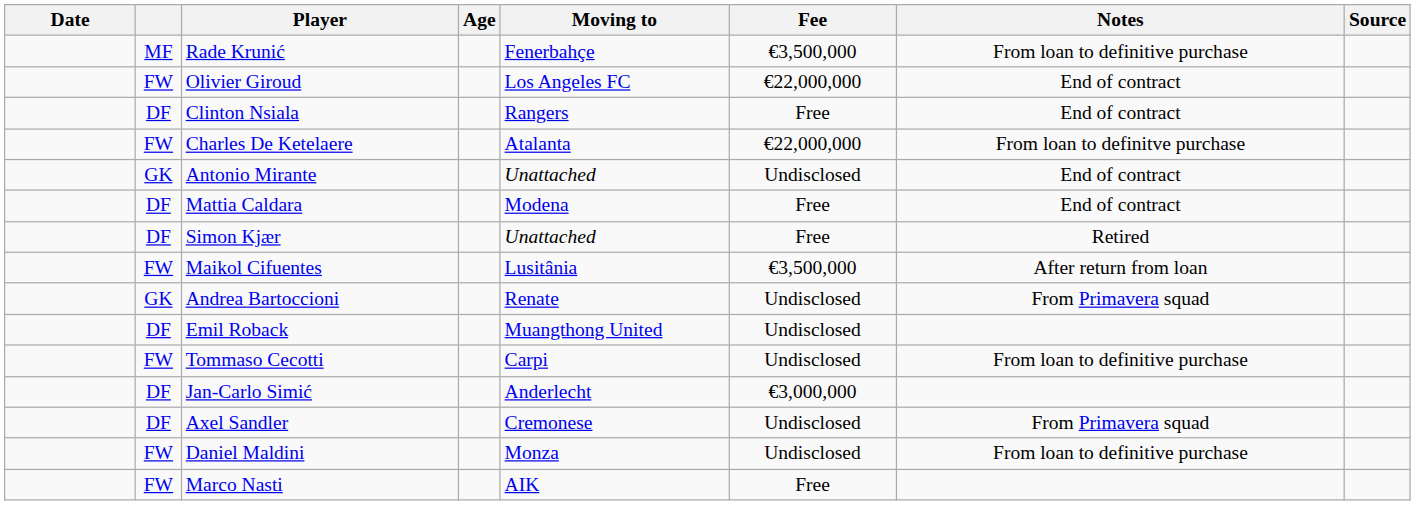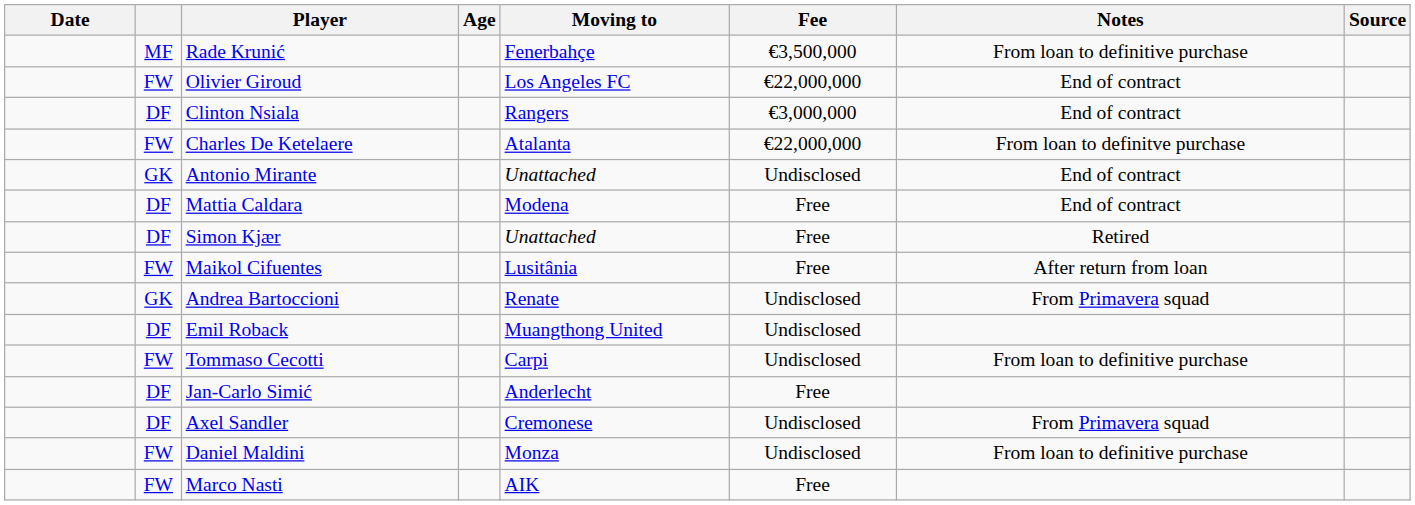Clinton Nsiala | Fee: Free -> €3,000,000
Maikol Cifuentes | Fee: €3,500,000 -> Free
Jan-Carlo Simić | Fee: €3,000,000 -> Free
